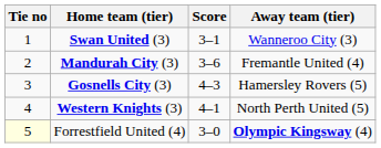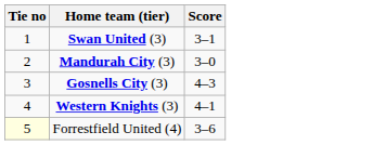- column: Away team (tier) | Wanneroo City (3) | Fremantle United (4) | Hamersley Rovers (5) | North Perth United (5) | Olympic Kingsway (4)
Mandurah City (3) | Score: 3–6 -> 3–0
Forrestfield United (4) | Score: 3–0 -> 3–6
